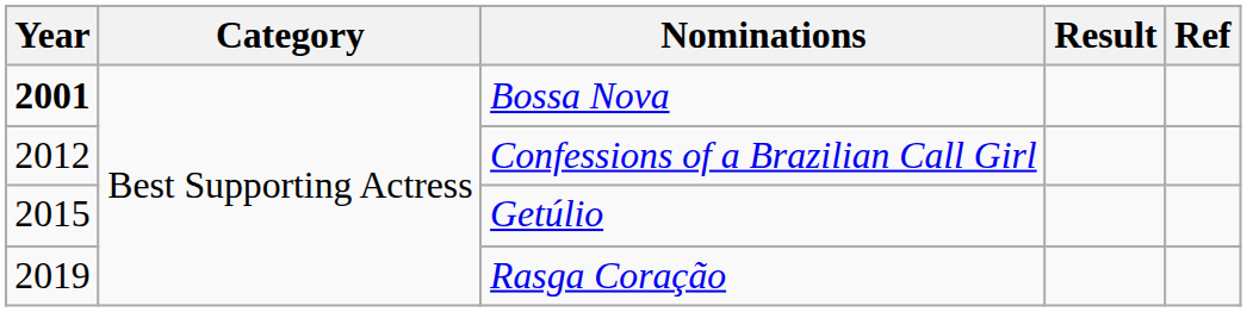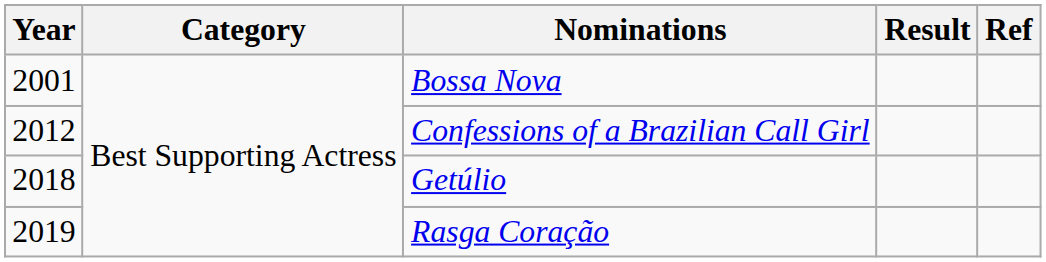Bossa Nova | Year: bold -> normal
Getúlio | Year: 2015 -> 2018
